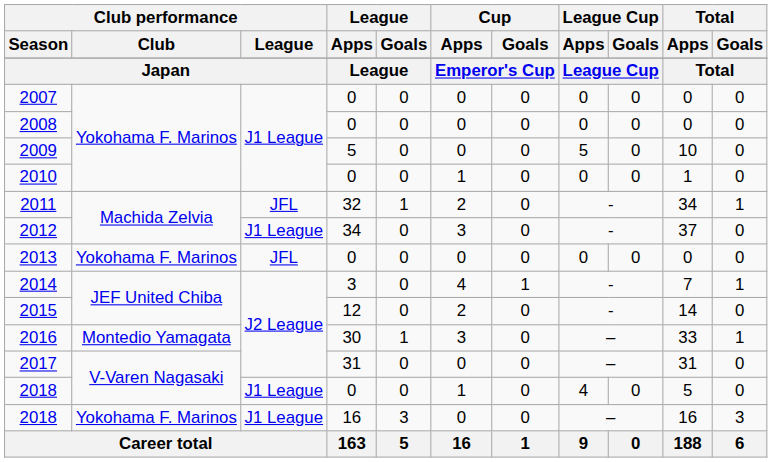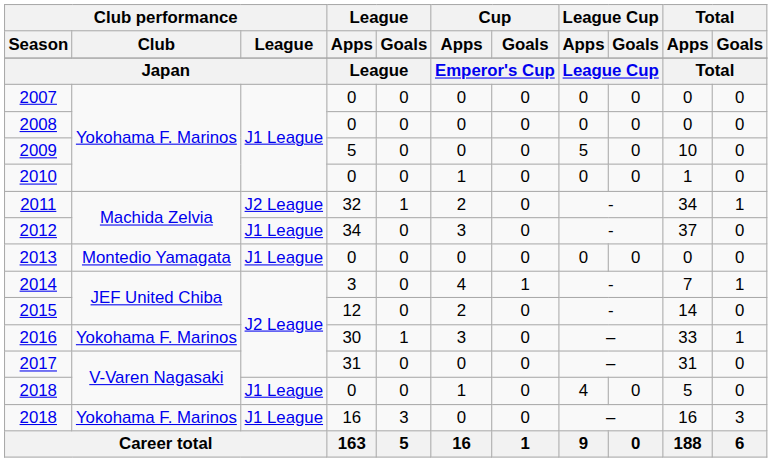2011 | Club performance / League: JFL -> J2 League
2013 | Club performance / Club: Yokohama F. Marinos -> Montedio Yamagata
2013 | Club performance / League: JFL -> J1 League
2016 | Club performance / Club: Montedio Yamagata -> Yokohama F. Marinos
